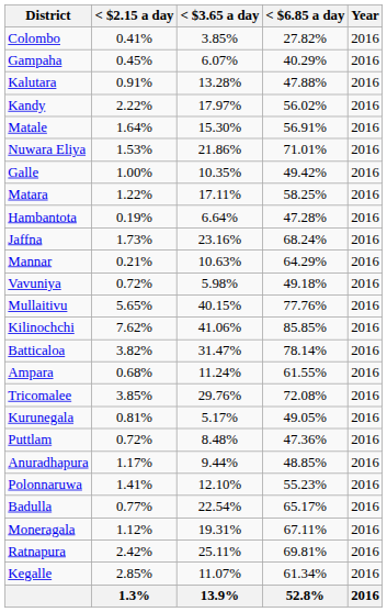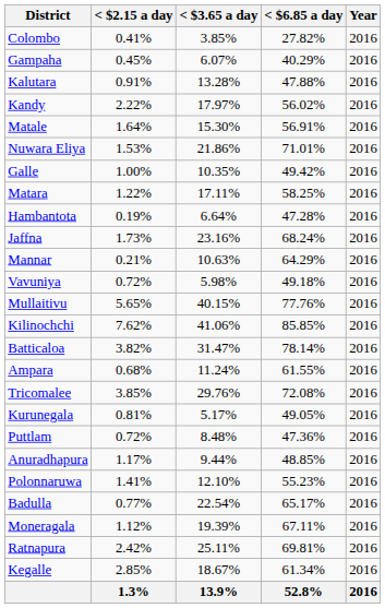Moneragala | < $3.65 a day: 19.31% -> 19.39%
Kegalle | < $3.65 a day: 11.07% -> 18.67%
